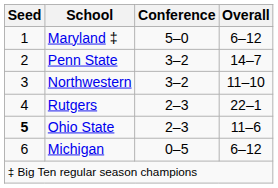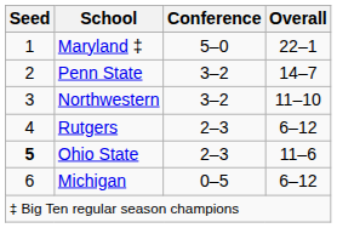Maryland ‡ | Overall: 6–12 -> 22–1
Rutgers | Overall: 22–1 -> 6–12
